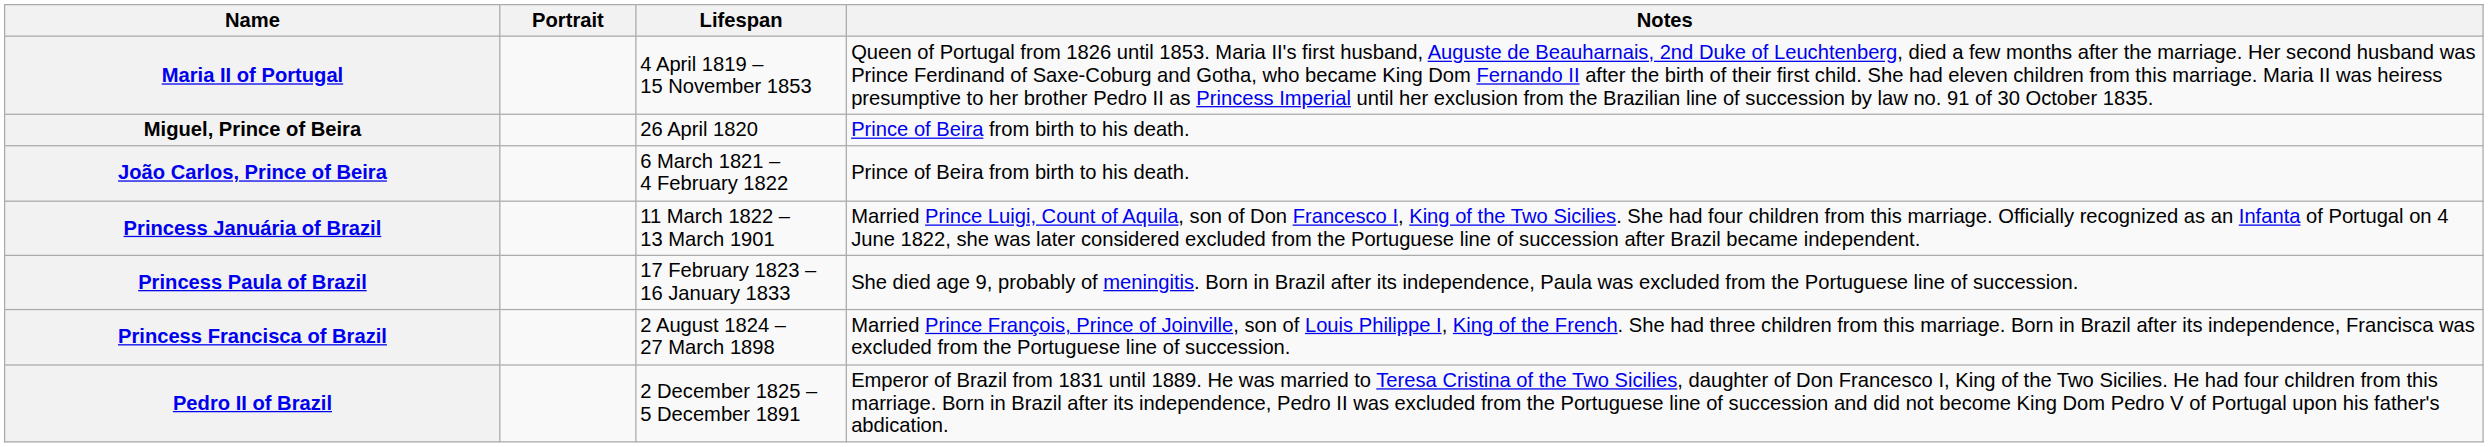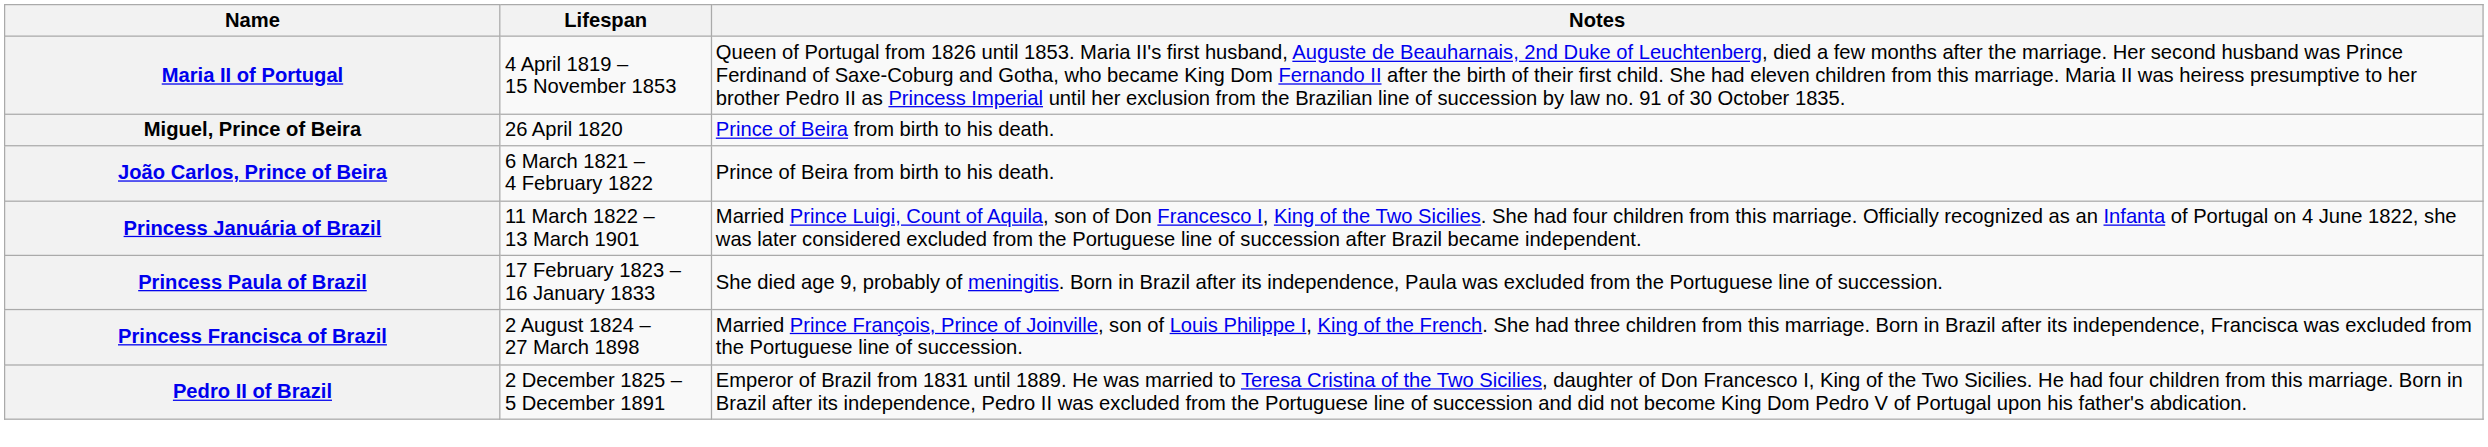- column: Portrait
